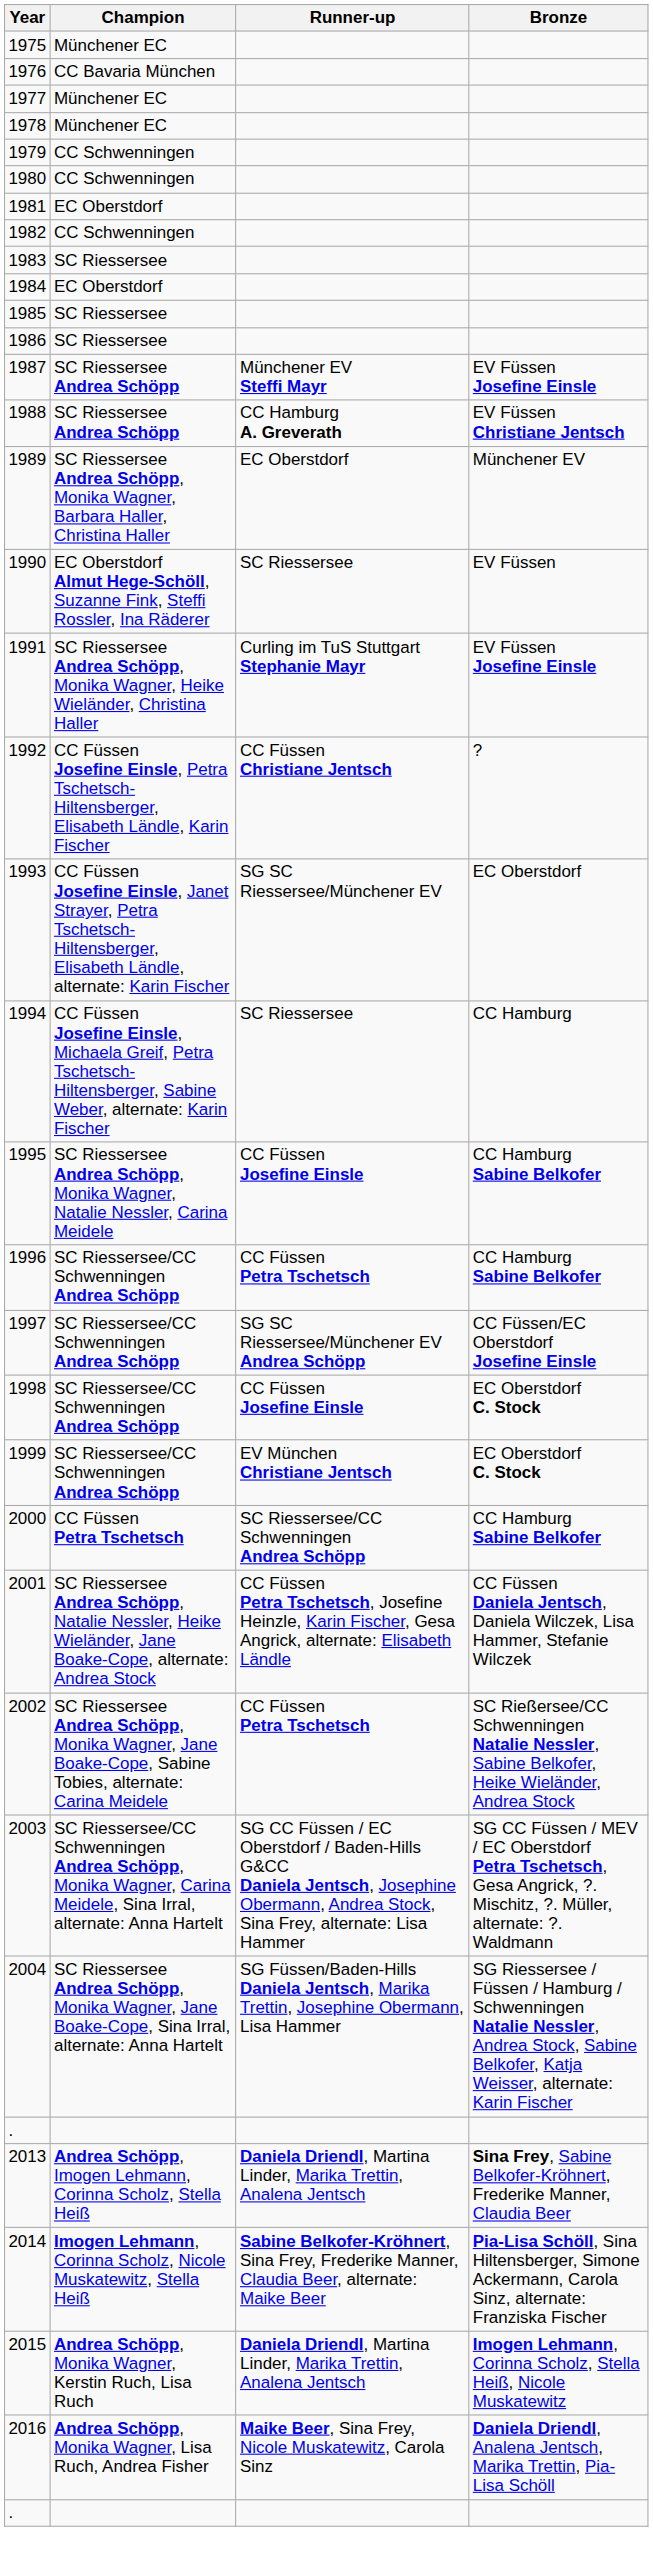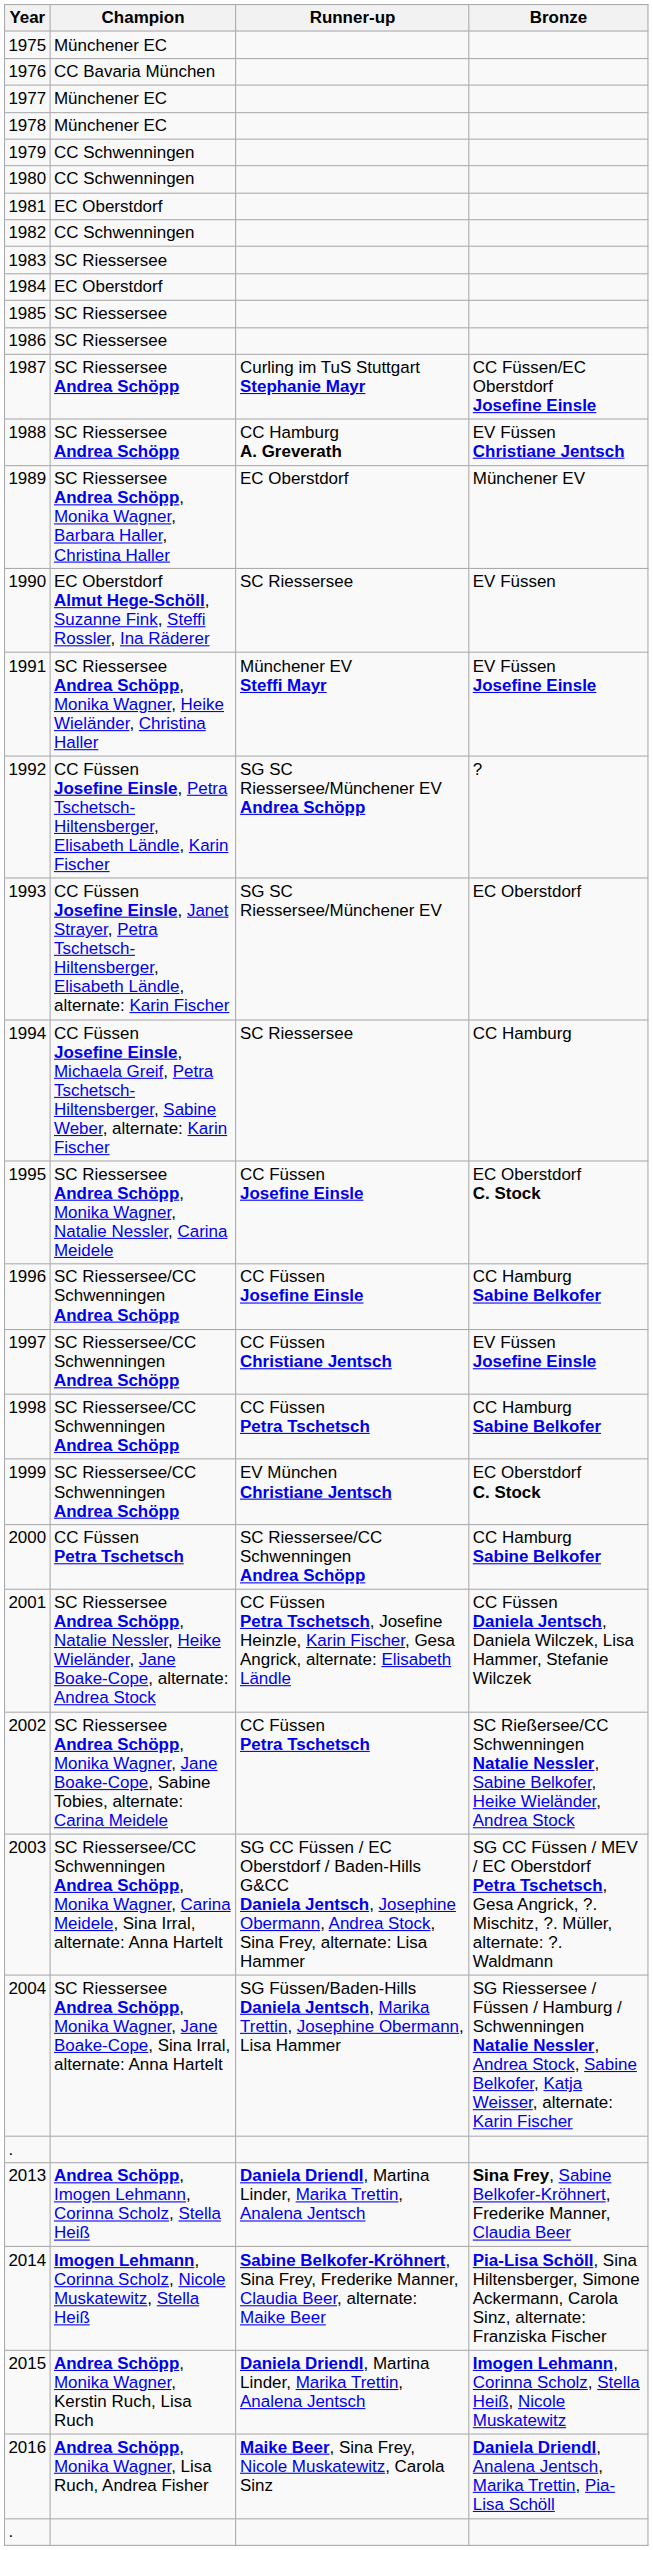1987 | Runner-up: Münchener EV Steffi Mayr -> Curling im TuS Stuttgart Stephanie Mayr
1987 | Bronze: EV Füssen Josefine Einsle -> CC Füssen/EC Oberstdorf Josefine Einsle
1991 | Runner-up: Curling im TuS Stuttgart Stephanie Mayr -> Münchener EV Steffi Mayr
1992 | Runner-up: CC Füssen Christiane Jentsch -> SG SC Riessersee/Münchener EV Andrea Schöpp
1995 | Bronze: CC Hamburg Sabine Belkofer -> EC Oberstdorf C. Stock
1996 | Runner-up: CC Füssen Petra Tschetsch -> CC Füssen Josefine Einsle
1997 | Runner-up: SG SC Riessersee/Münchener EV Andrea Schöpp -> CC Füssen Christiane Jentsch
1997 | Bronze: CC Füssen/EC Oberstdorf Josefine Einsle -> EV Füssen Josefine Einsle
1998 | Runner-up: CC Füssen Josefine Einsle -> CC Füssen Petra Tschetsch
1998 | Bronze: EC Oberstdorf C. Stock -> CC Hamburg Sabine Belkofer
